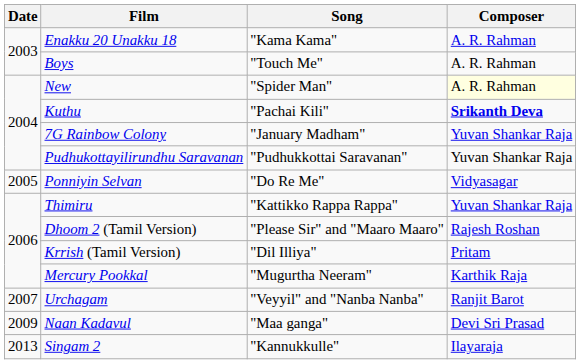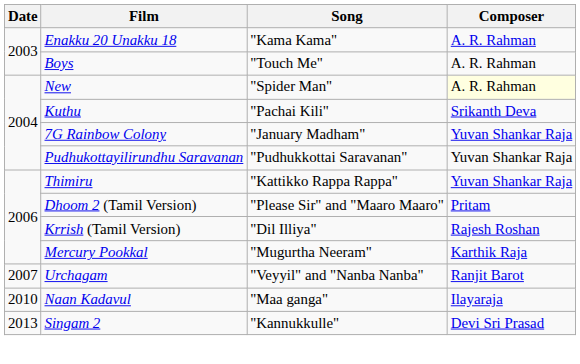Kuthu | Composer: bold -> normal
- row: 2005 | Ponniyin Selvan | "Do Re Me" | Vidyasagar
Dhoom 2 (Tamil Version) | Composer: Rajesh Roshan -> Pritam
Krrish (Tamil Version) | Composer: Pritam -> Rajesh Roshan
Naan Kadavul | Date: 2009 -> 2010
Naan Kadavul | Composer: Devi Sri Prasad -> Ilayaraja
Singam 2 | Composer: Ilayaraja -> Devi Sri Prasad
